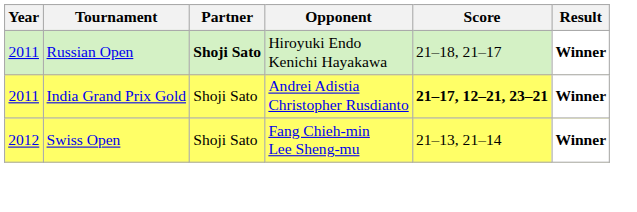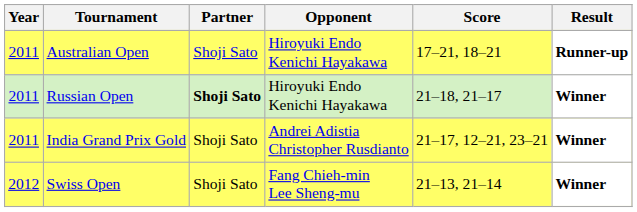+ row: 2011 | Australian Open | Shoji Sato | Hiroyuki Endo Kenichi Hayakawa | 17–21, 18–21 | Runner-up
India Grand Prix Gold | Score: bold -> normal
